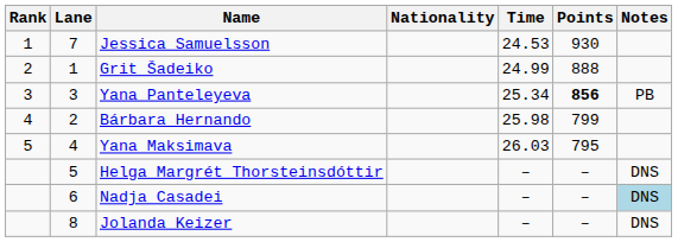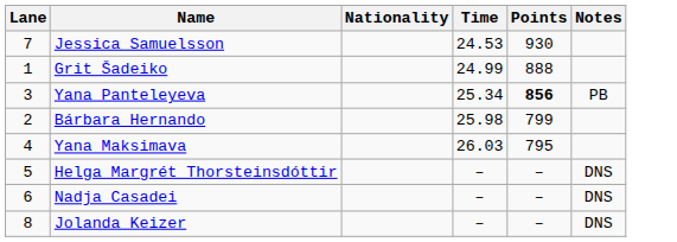- column: Rank | 1 | 2 | 3 | 4 | 5
Nadja Casadei | Notes: lightblue background -> no background
